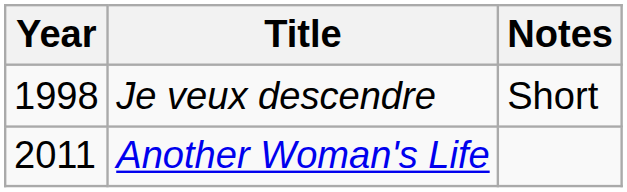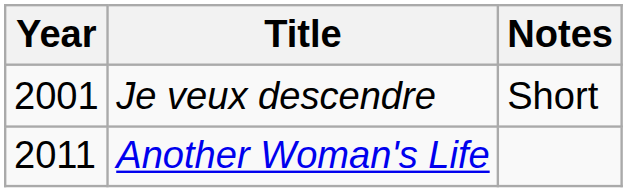Je veux descendre | Year: 1998 -> 2001
